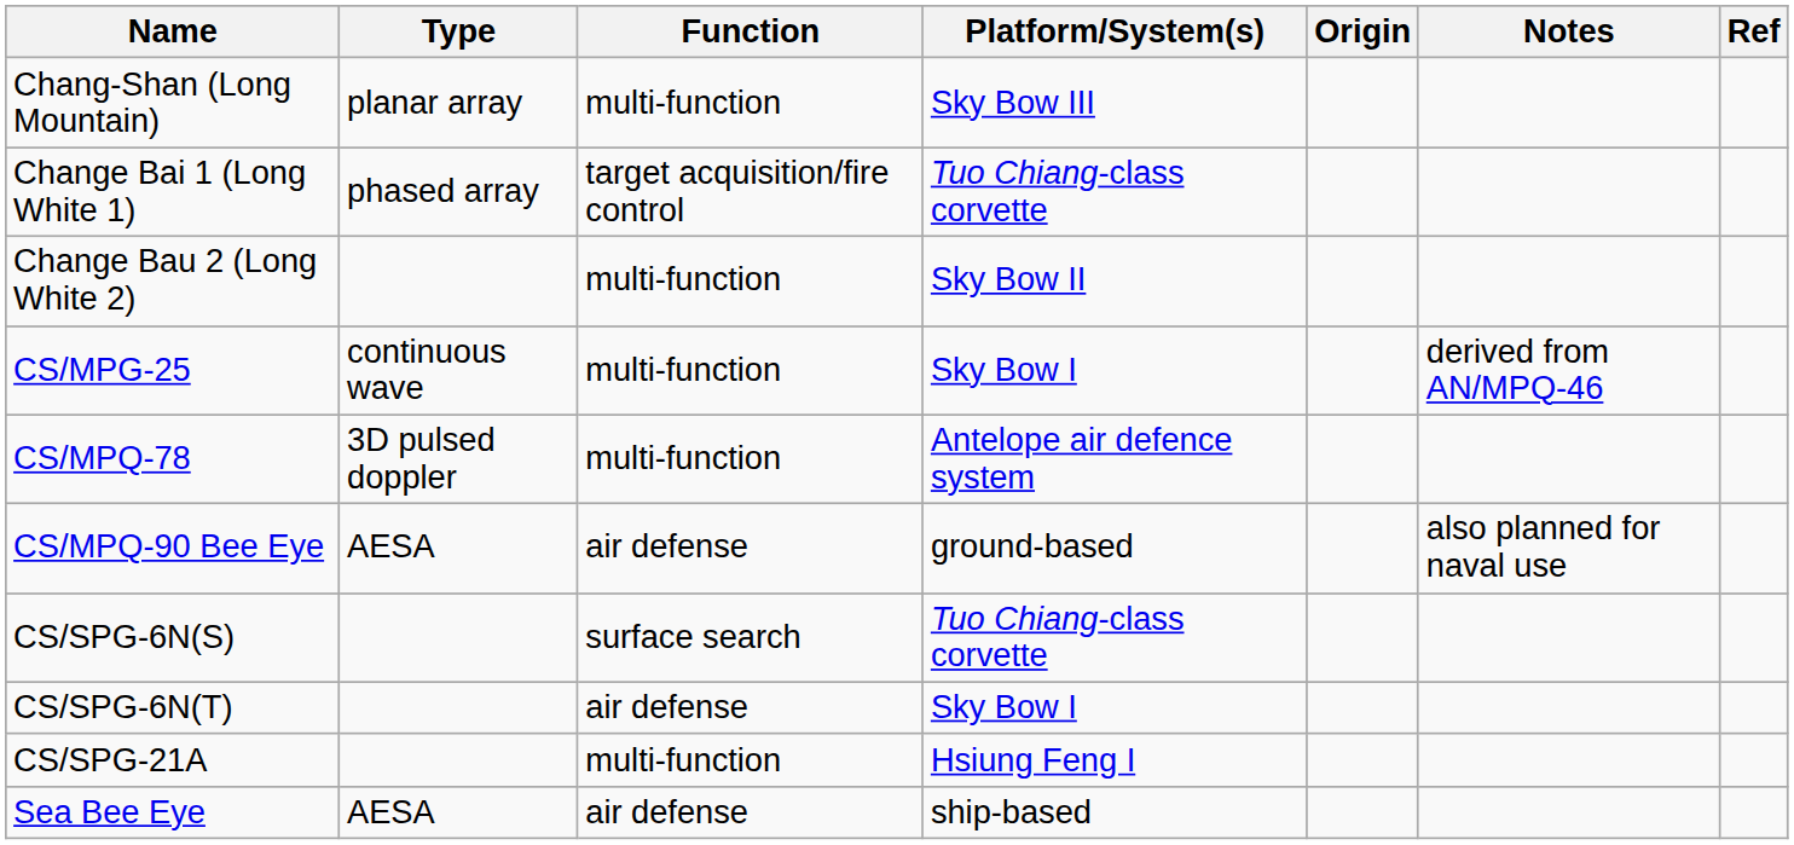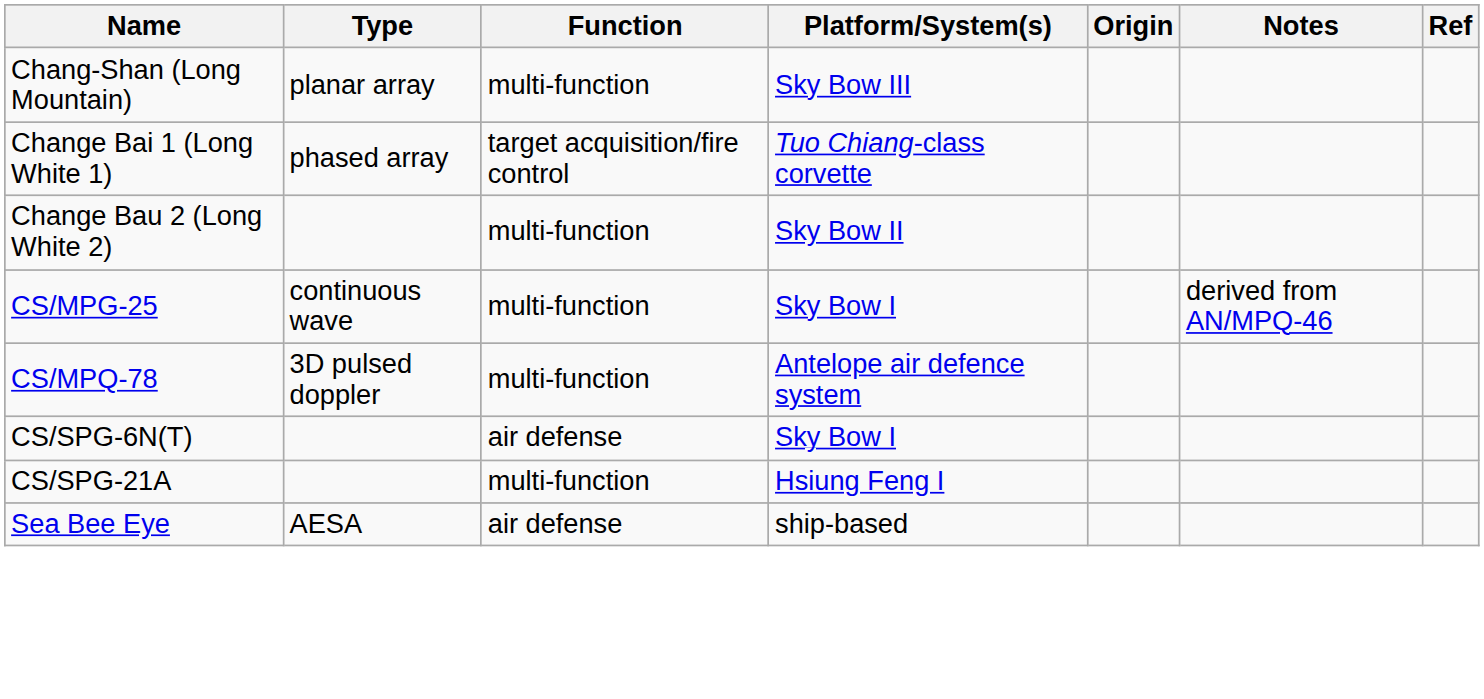- row: CS/MPQ-90 Bee Eye | AESA | air defense | ground-based | also planned for naval use
- row: CS/SPG-6N(S) | surface search | Tuo Chiang-class corvette
